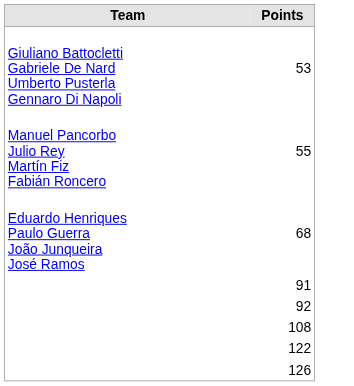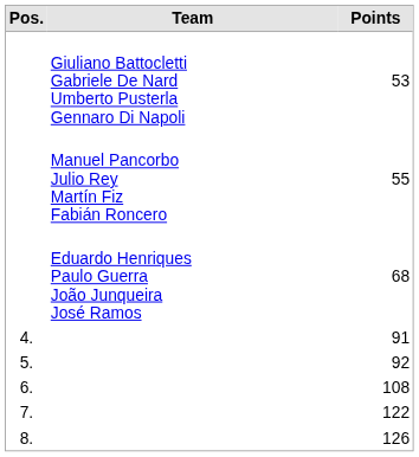+ column: Pos. | 4. | 5. | 6. | 7. | 8.
